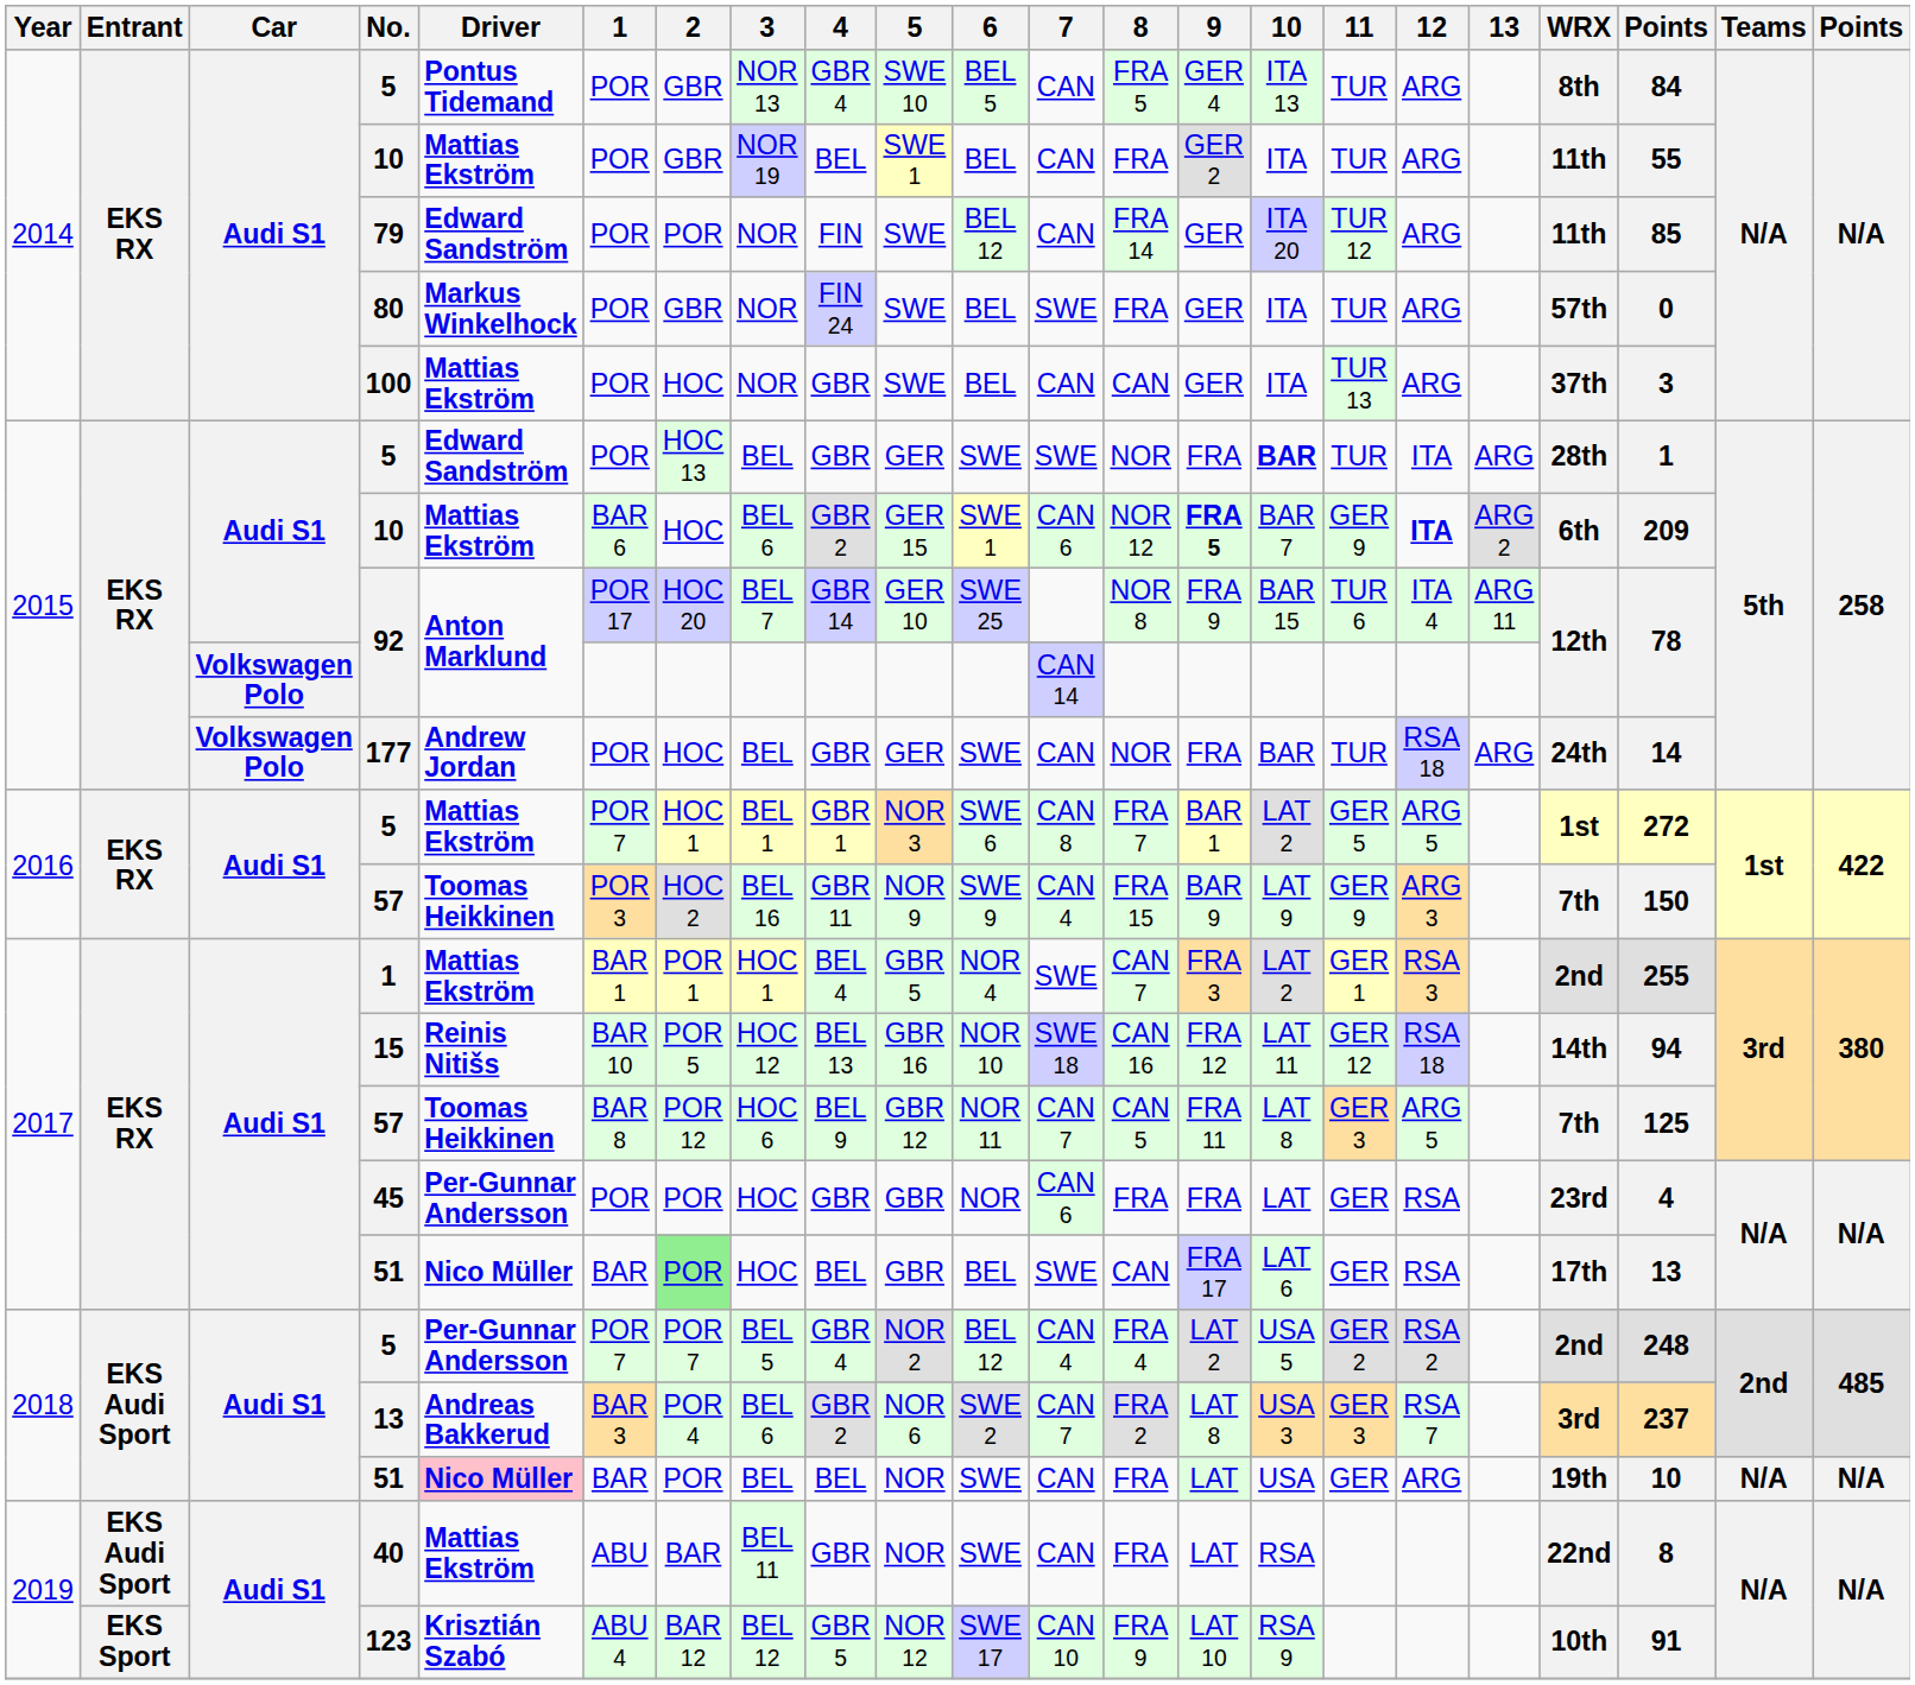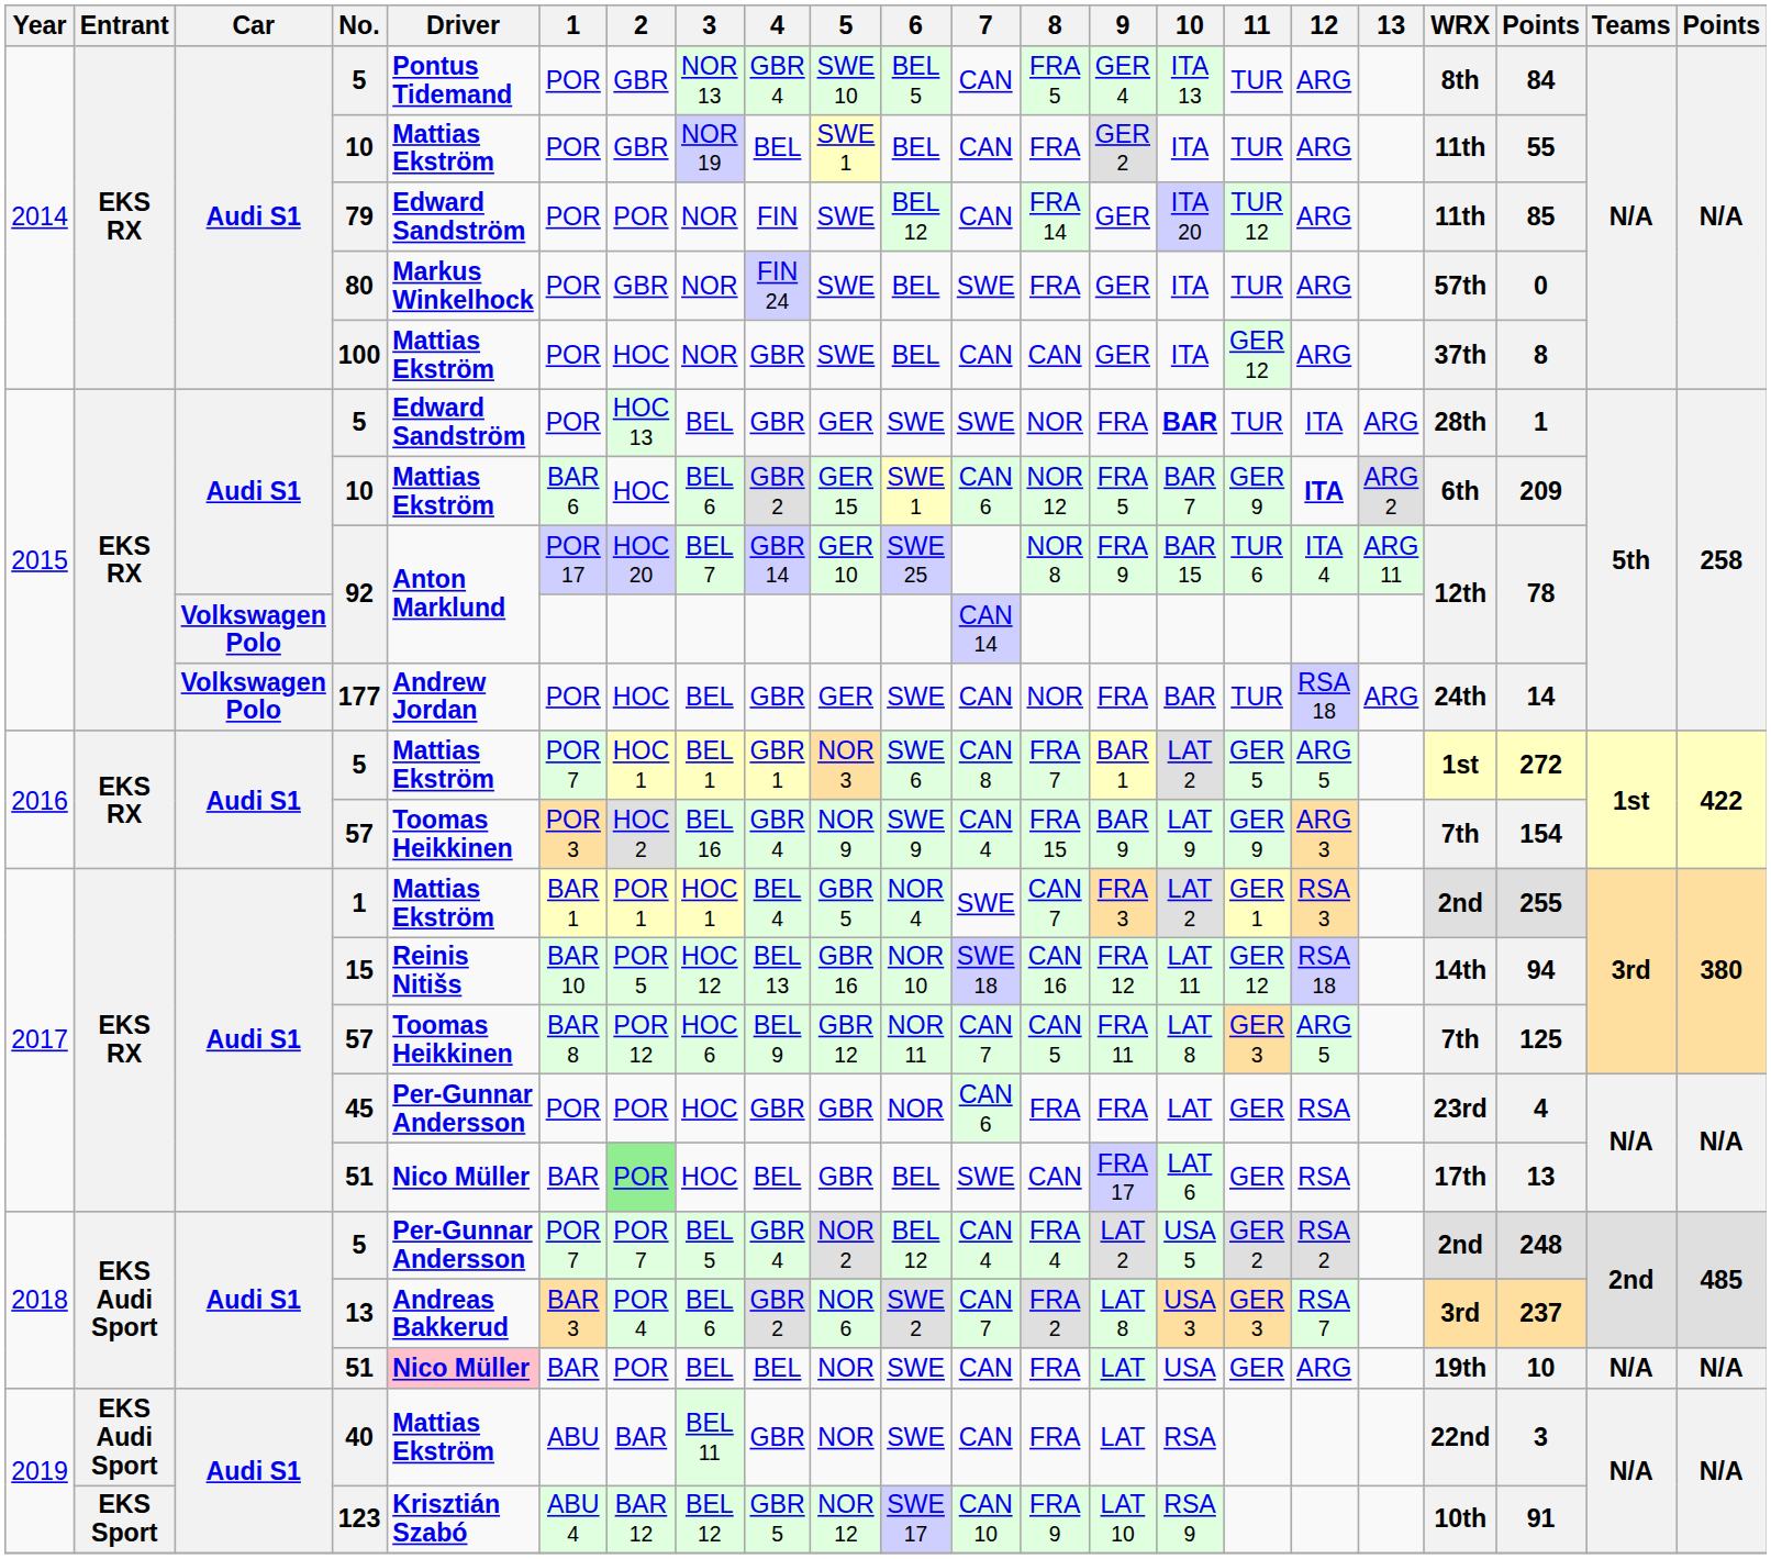100 | 11: TUR 13 -> GER 12
100 | column 20: 3 -> 8
2015 / 10 | 9: bold -> normal
2016 / 57 | 4: GBR 11 -> GBR 4
2016 / 57 | column 20: 150 -> 154
40 | column 20: 8 -> 3
